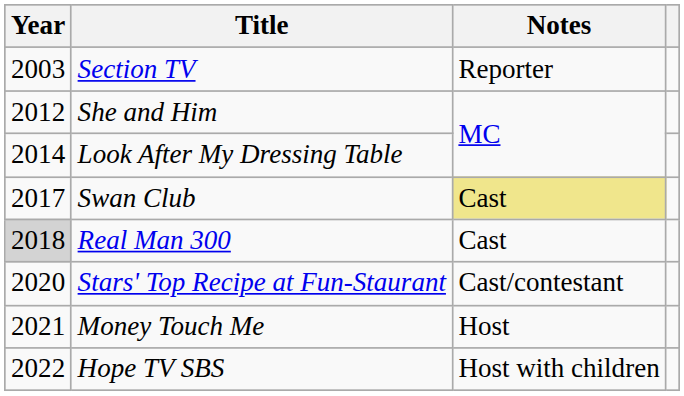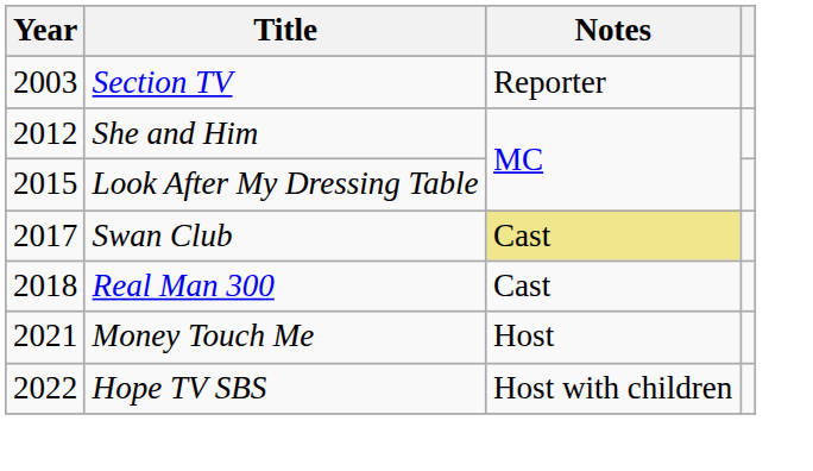Look After My Dressing Table | Year: 2014 -> 2015
Real Man 300 | Year: lightgrey background -> no background
- row: 2020 | Stars' Top Recipe at Fun-Staurant | Cast/contestant
